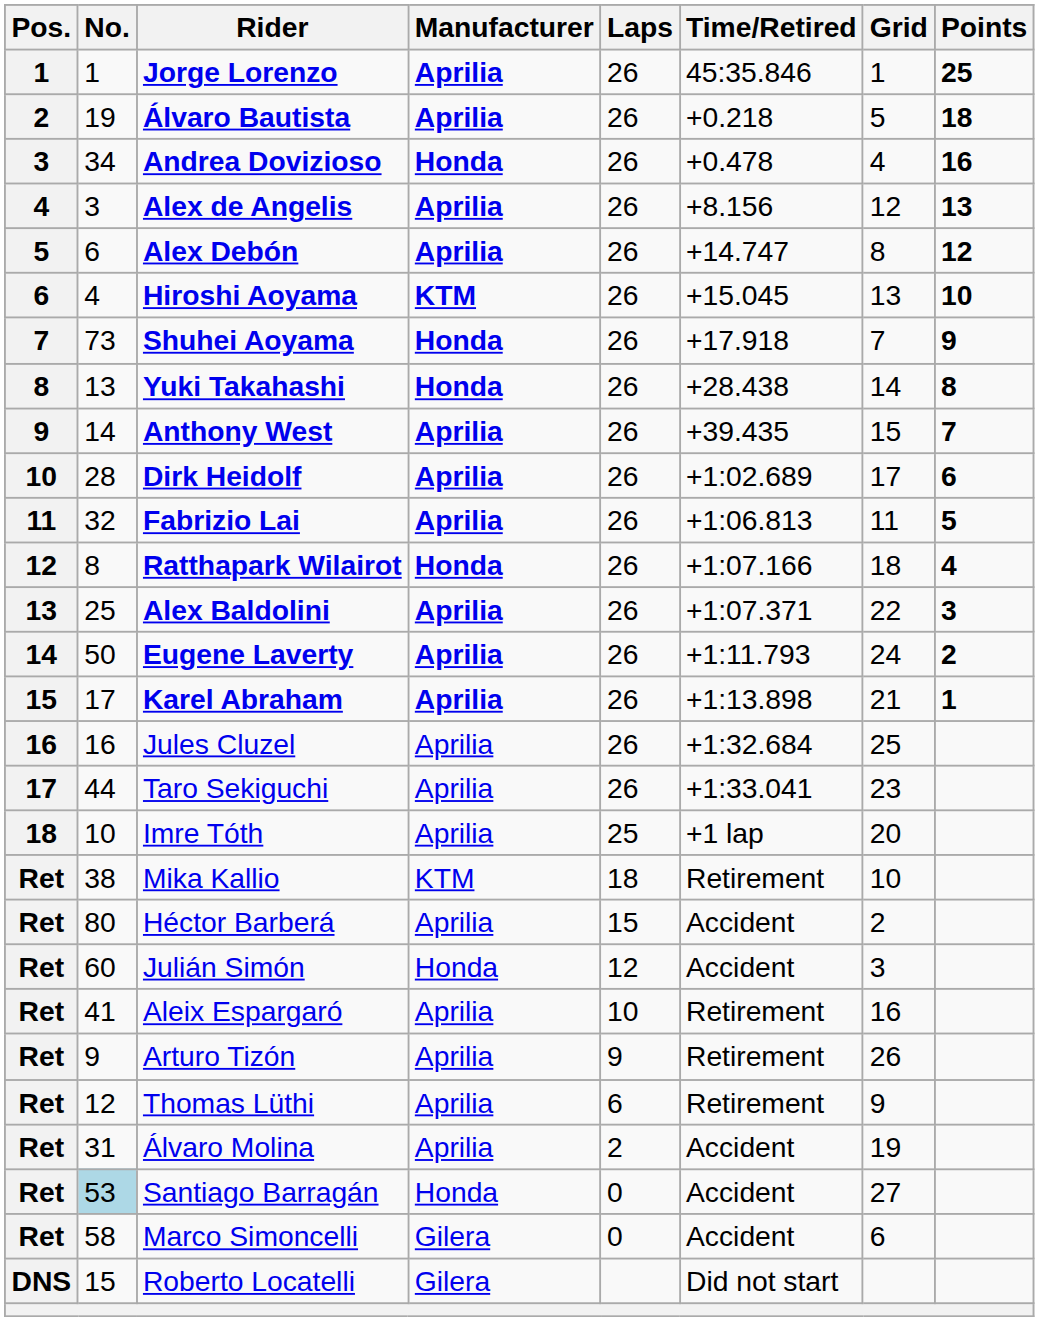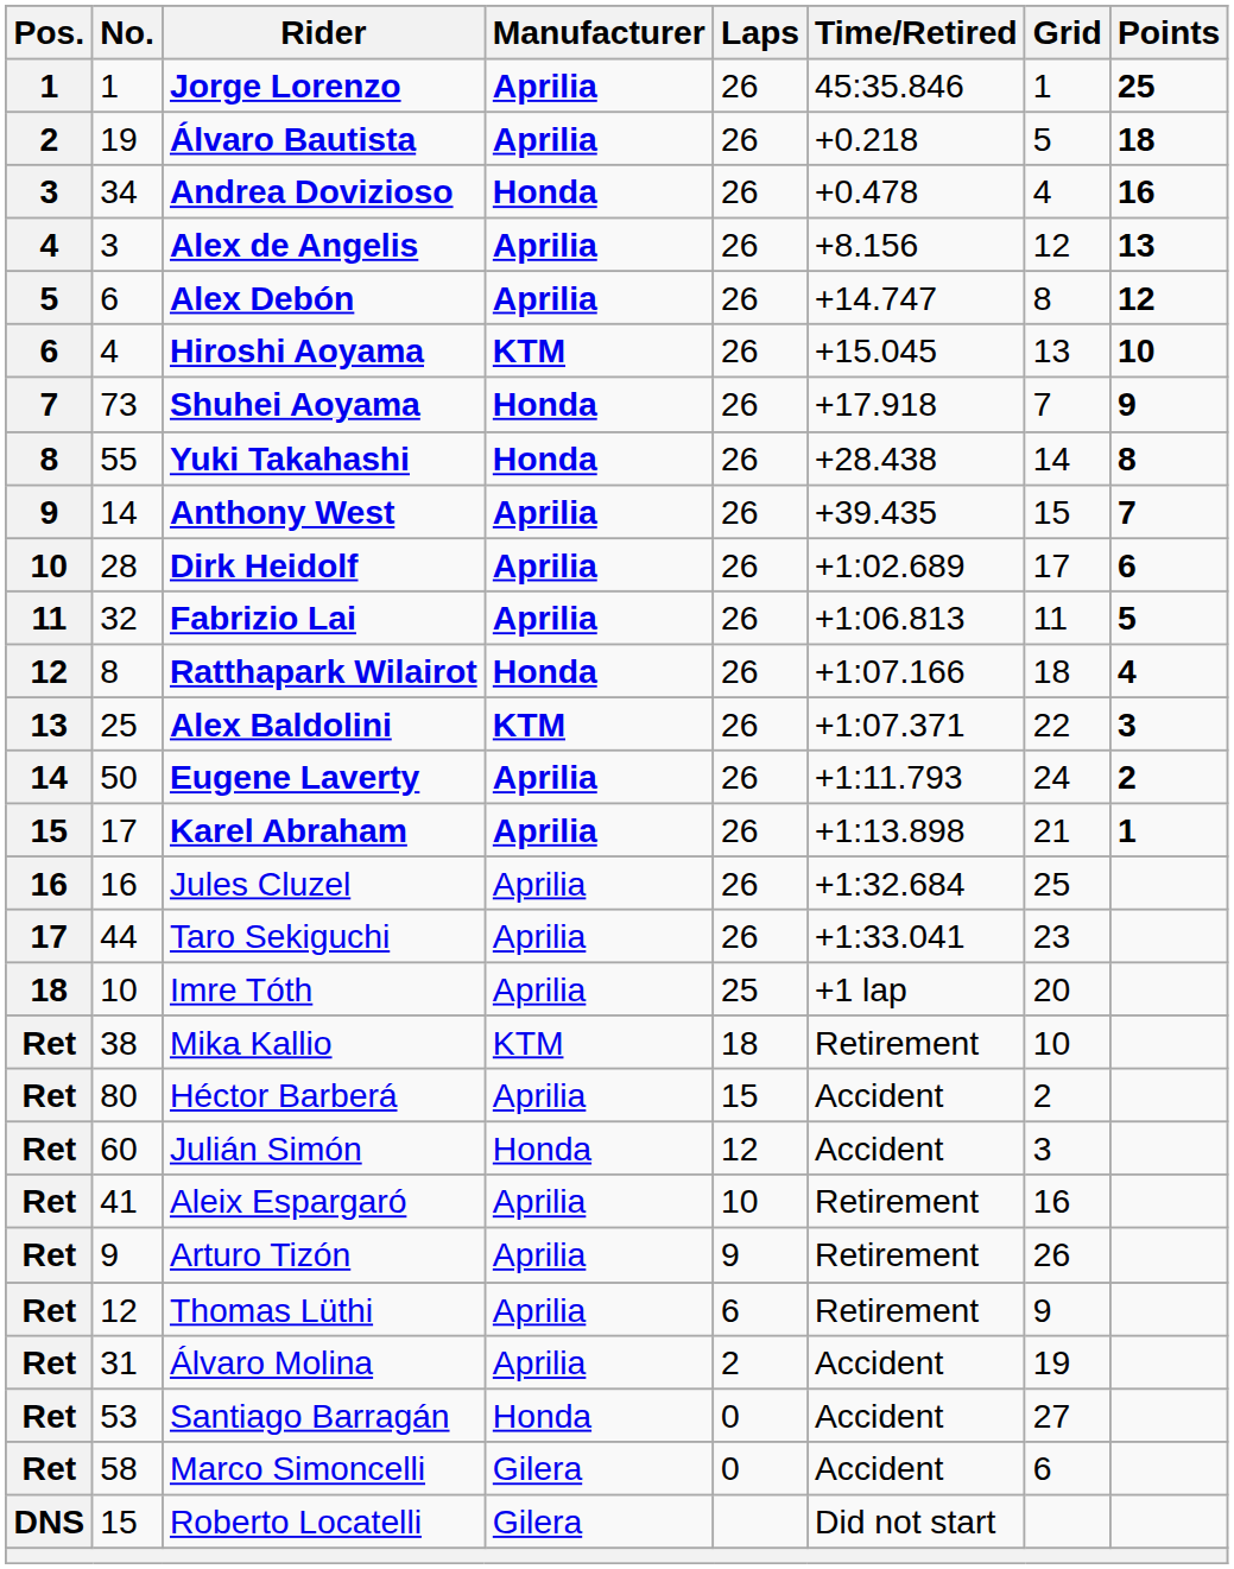Yuki Takahashi | No.: 13 -> 55
Alex Baldolini | Manufacturer: Aprilia -> KTM
Santiago Barragán | No.: lightblue background -> no background
